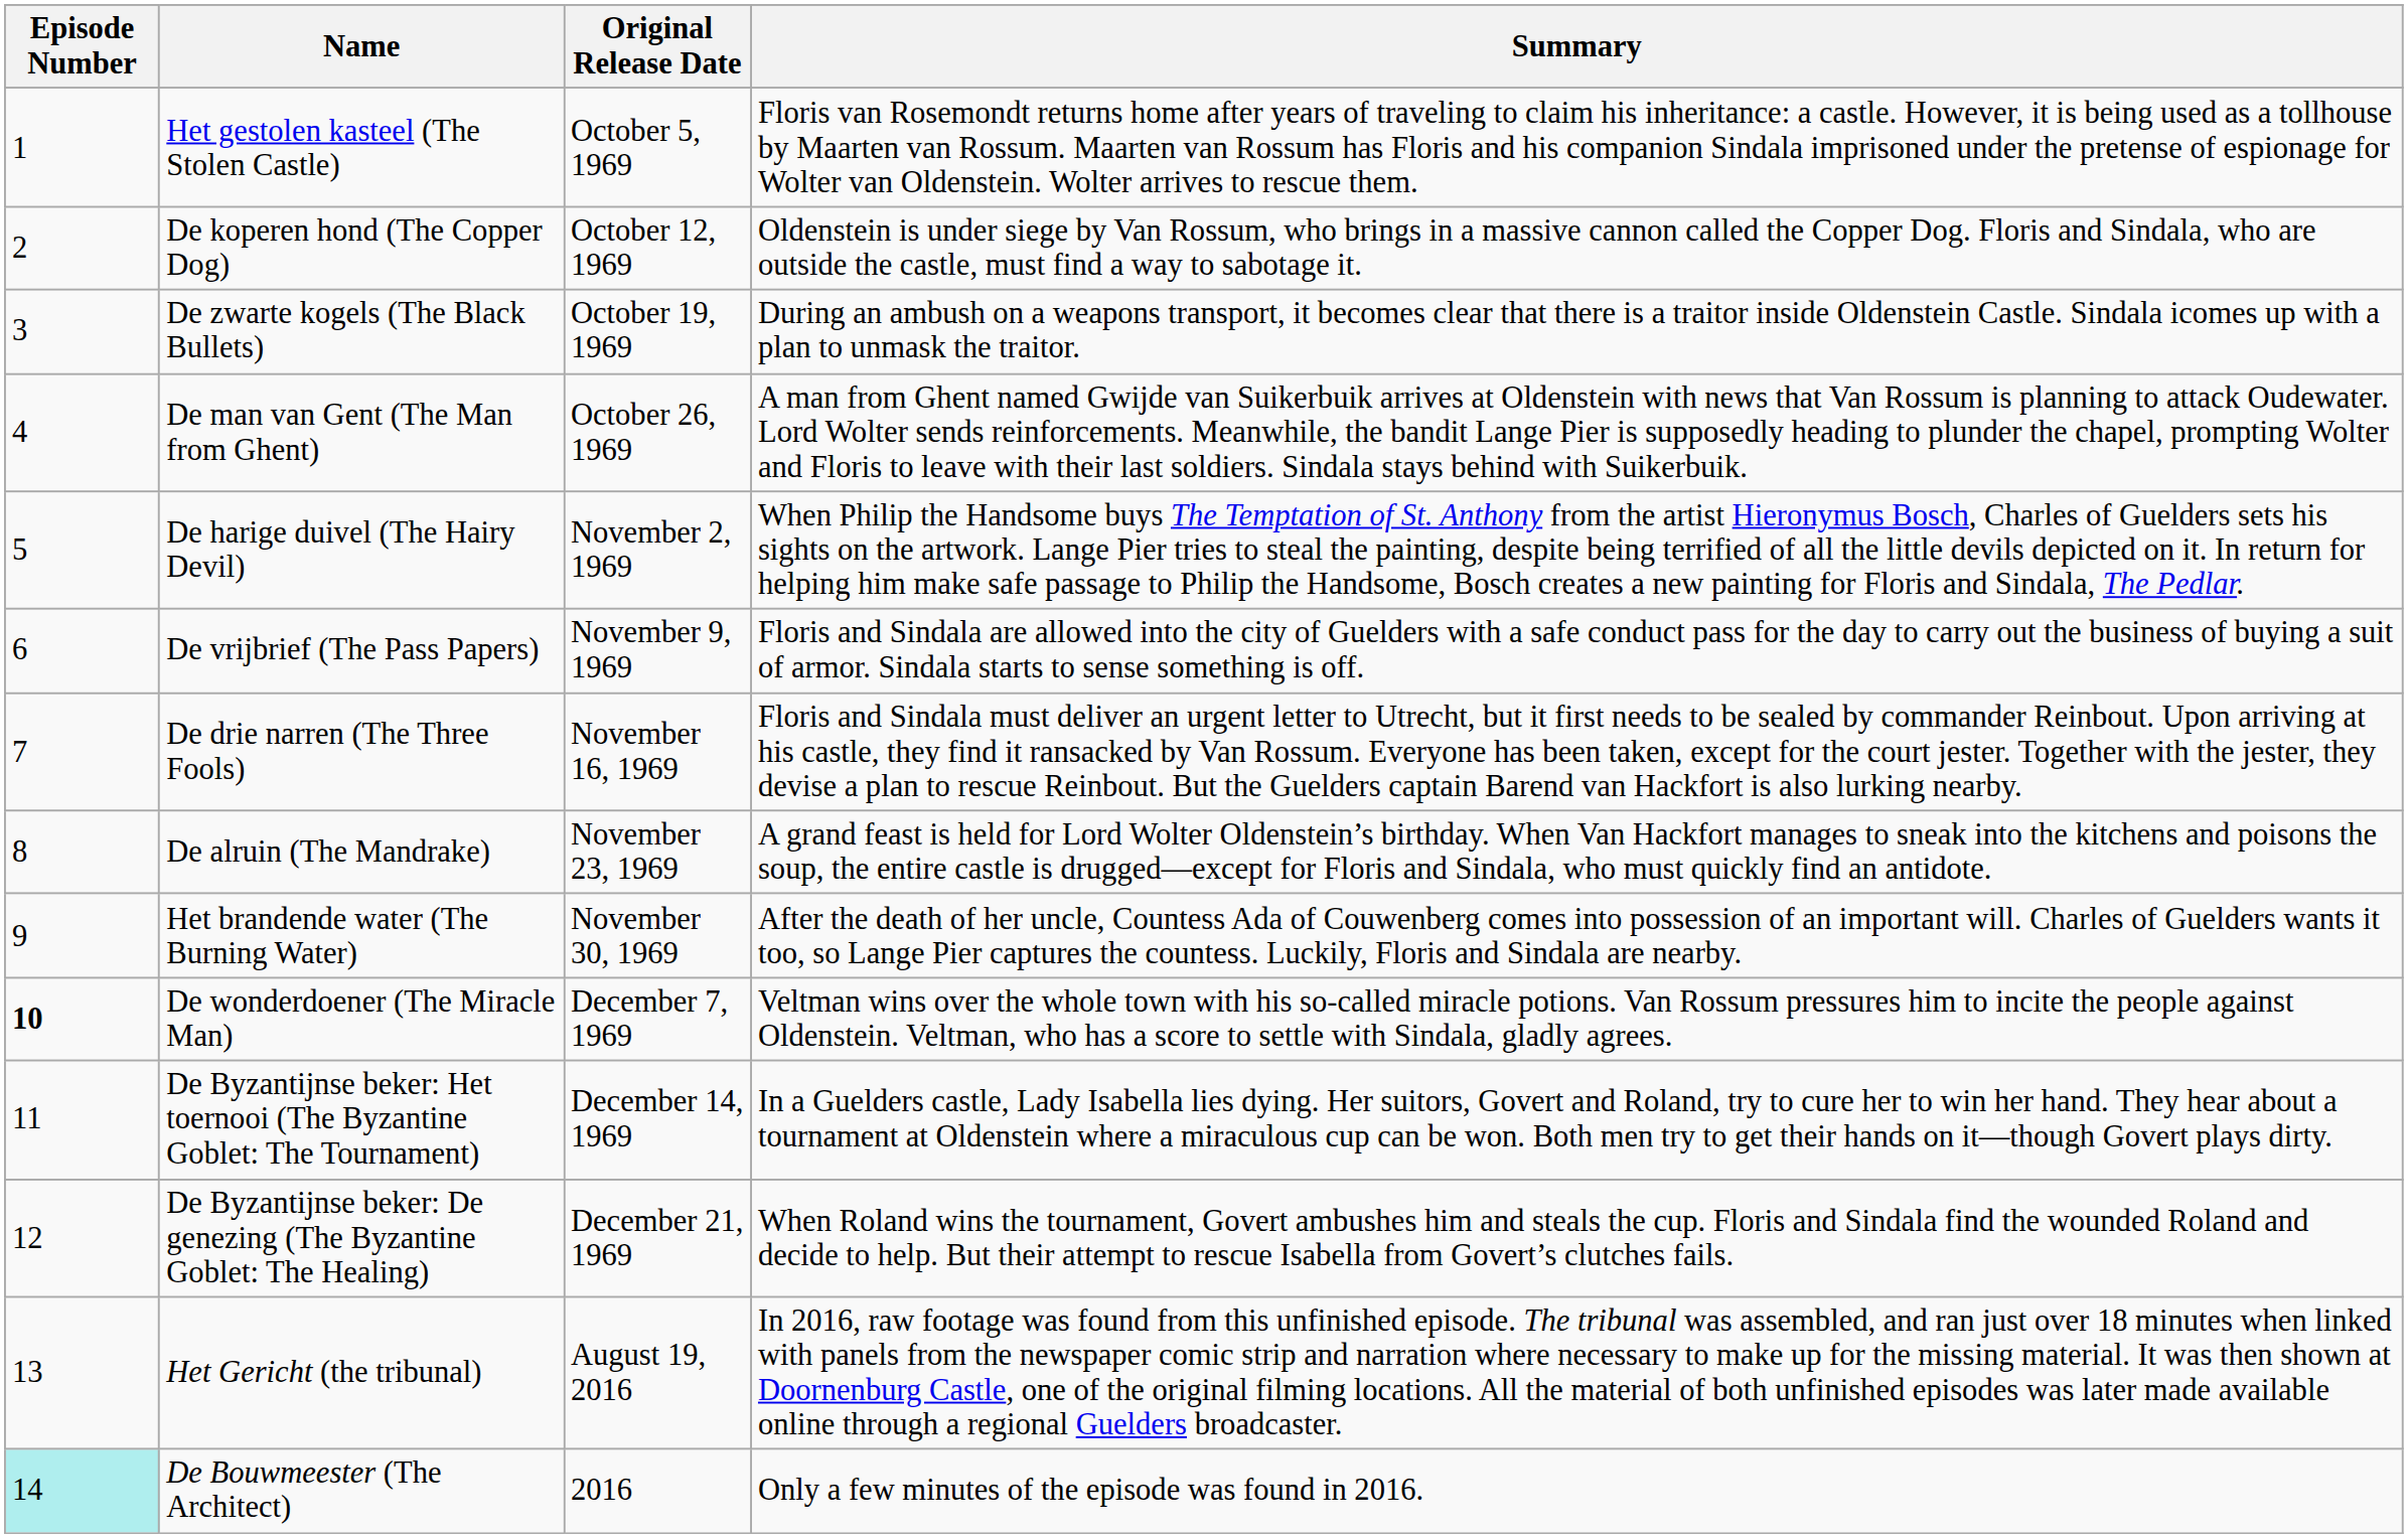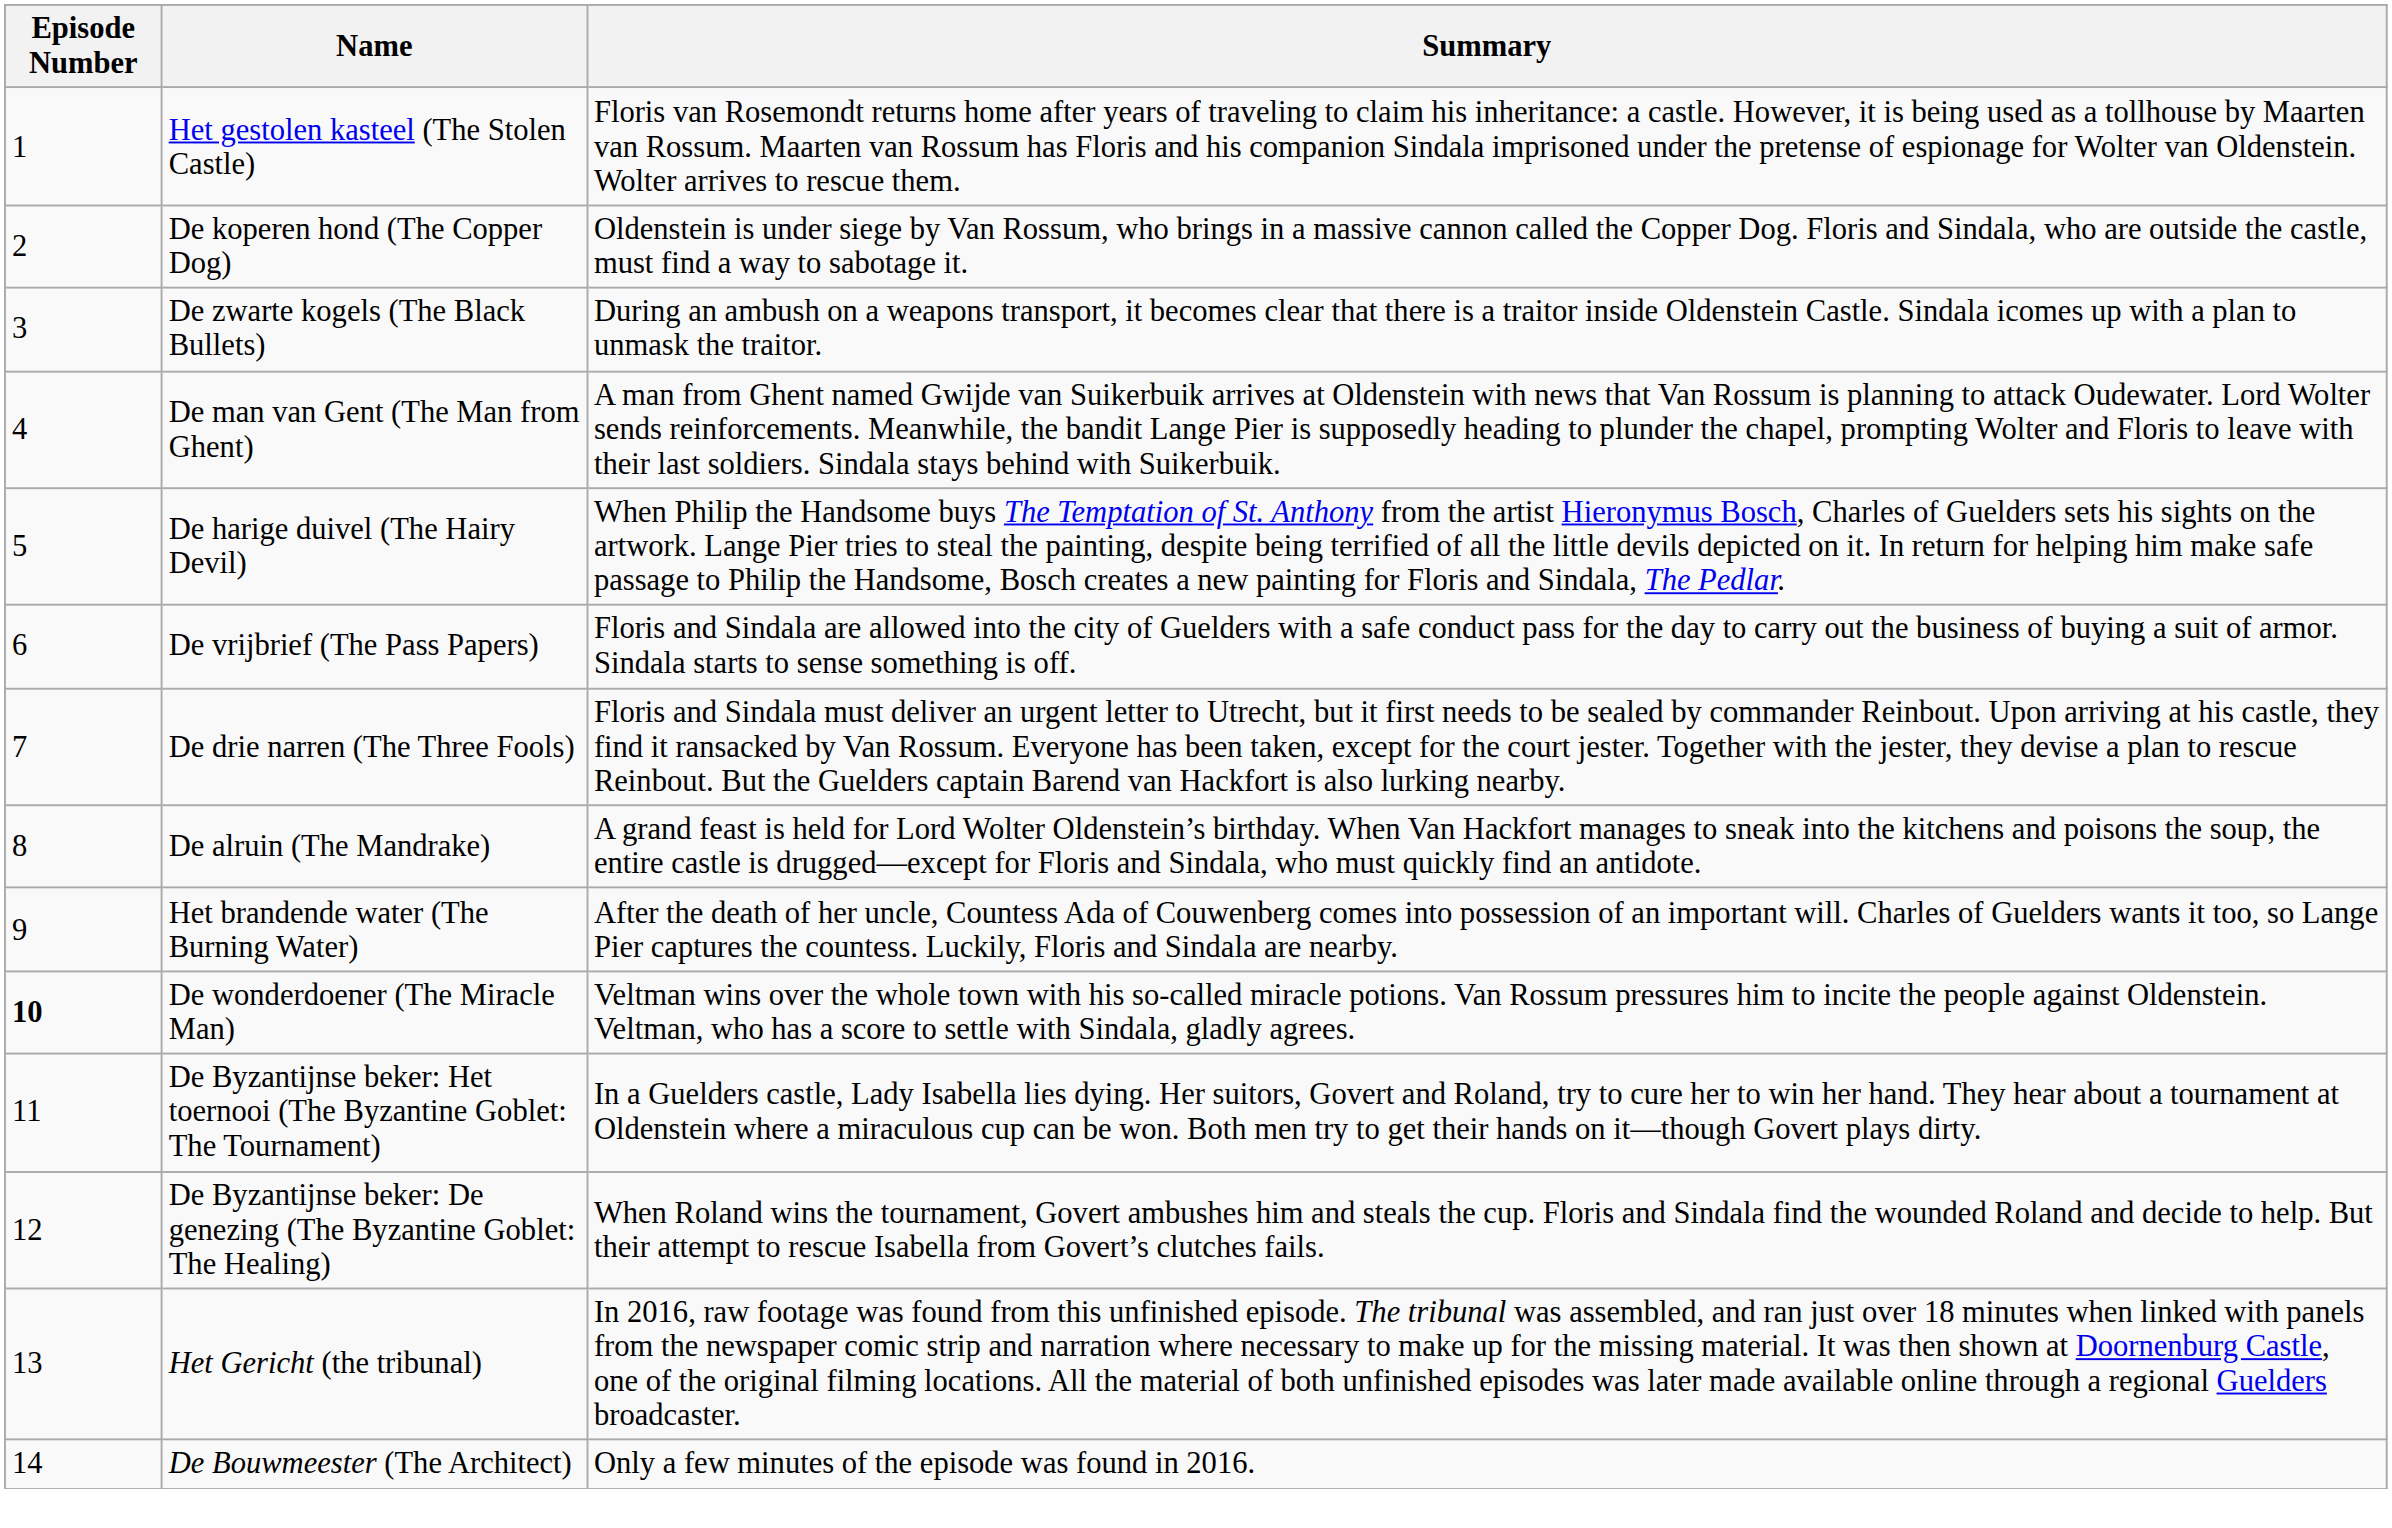- column: Original Release Date | October 5, 1969 | October 12, 1969 | October 19, 1969 | October 26, 1969 | November 2, 1969 | November 9, 1969 | November 16, 1969 | November 23, 1969 | November 30, 1969 | December 7, 1969 | December 14, 1969 | December 21, 1969 | August 19, 2016 | 2016
De Bouwmeester (The Architect) | Episode Number: paleturquoise background -> no background
